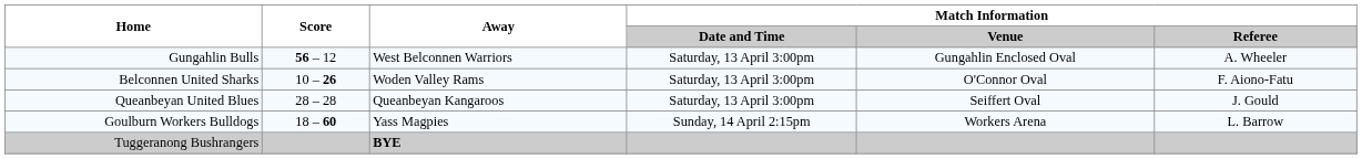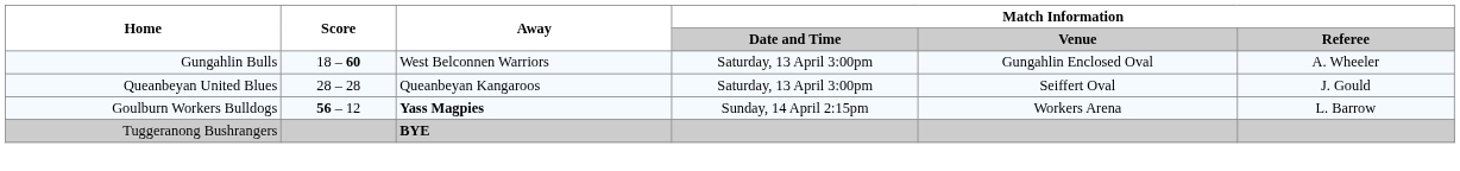Gungahlin Bulls | Score: 56 – 12 -> 18 – 60
- row: Belconnen United Sharks | 10 – 26 | Woden Valley Rams | Saturday, 13 April 3:00pm | O'Connor Oval | F. Aiono-Fatu
Goulburn Workers Bulldogs | Score: 18 – 60 -> 56 – 12
Goulburn Workers Bulldogs | Away: normal -> bold
